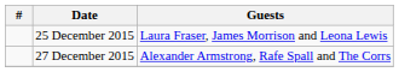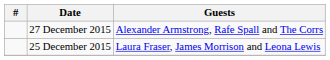rows swapped: 25 December 2015 <-> 27 December 2015
